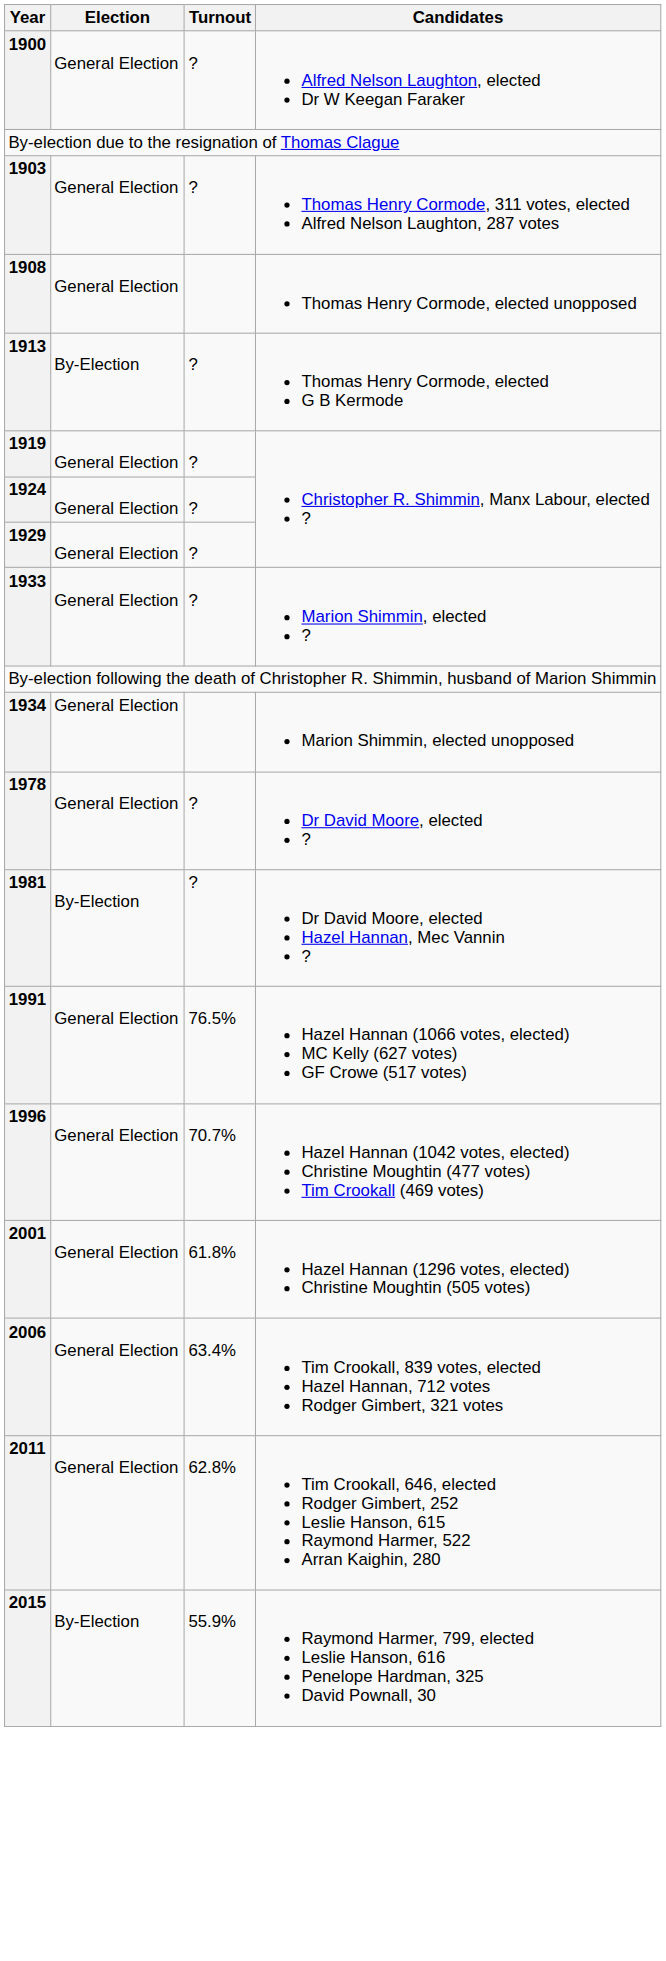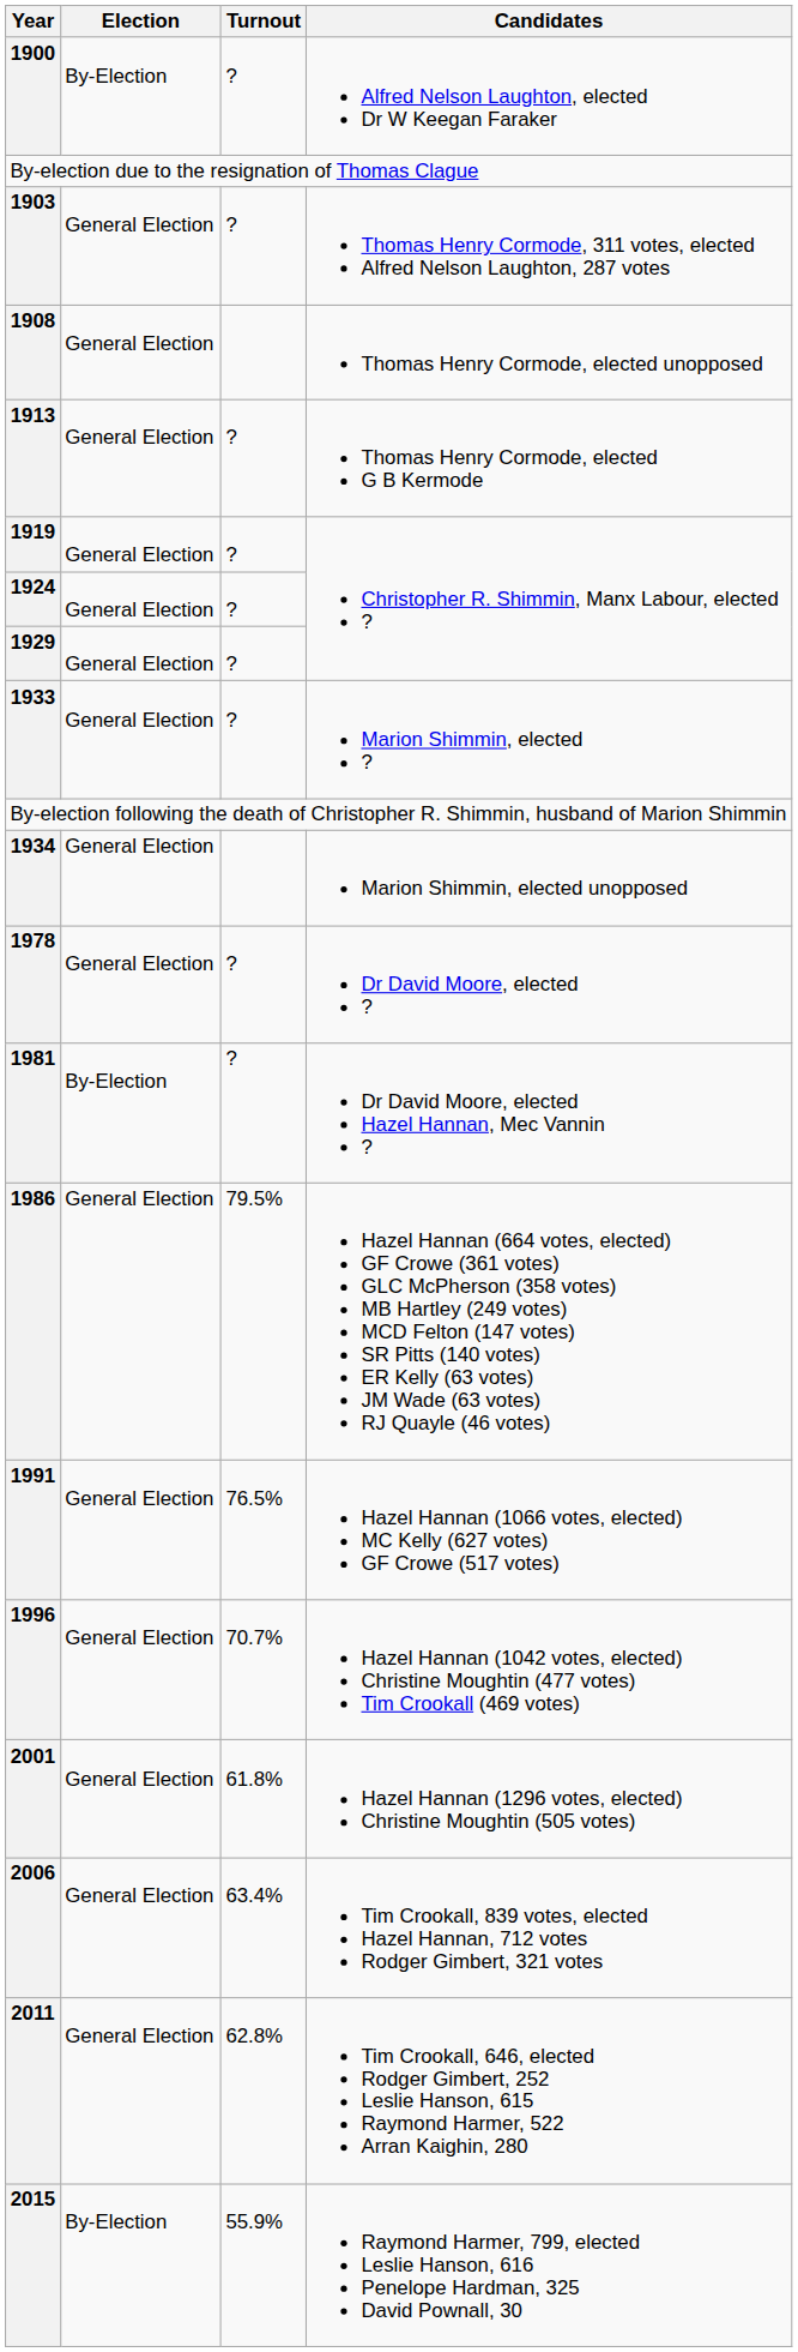1900 | Election: General Election -> By-Election
1913 | Election: By-Election -> General Election
+ row: 1986 | General Election | 79.5% | Hazel Hannan (664 votes, elected) GF Crowe (361 votes) GLC McPherson (358 votes) MB Hartley (249 votes) MCD Felton (147 votes) SR Pitts (140 votes) ER Kelly (63 votes) JM Wade (63 votes) RJ Quayle (46 votes)
